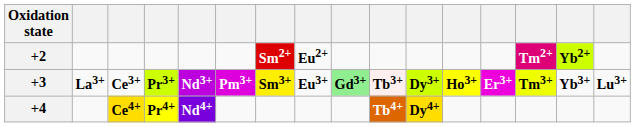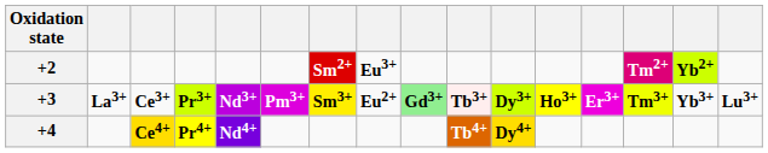+2 | column 8: Eu2+ -> Eu3+
+3 | column 8: Eu3+ -> Eu2+
